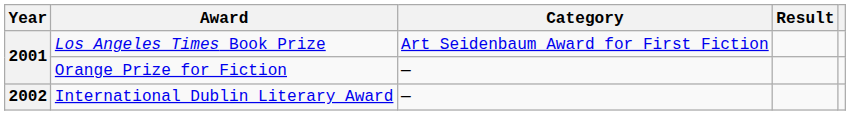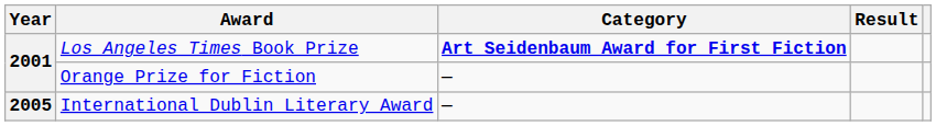Los Angeles Times Book Prize | Category: normal -> bold
International Dublin Literary Award | Year: 2002 -> 2005
